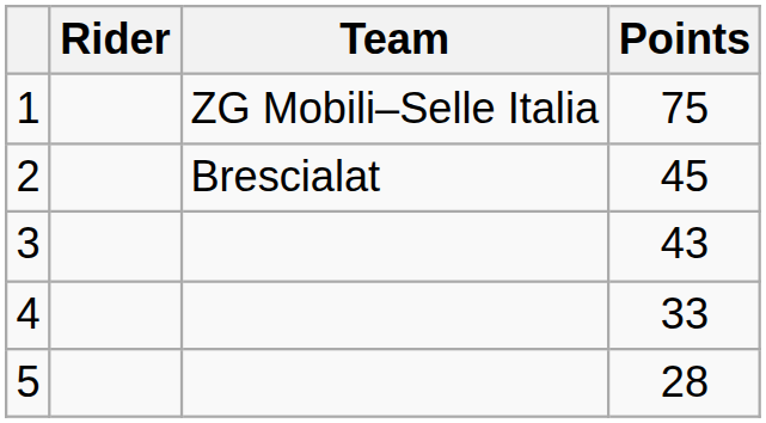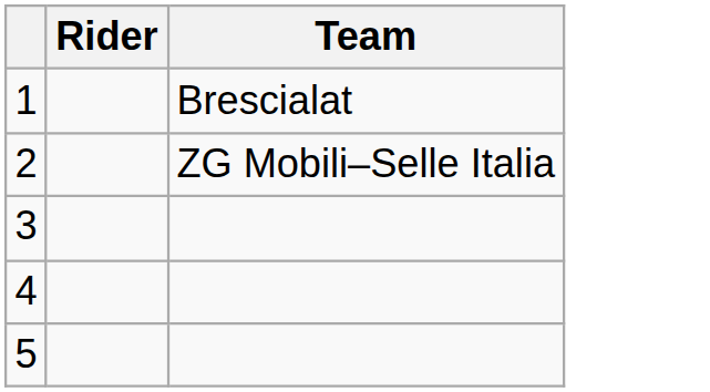- column: Points | 75 | 45 | 43 | 33 | 28
1 | Team: ZG Mobili–Selle Italia -> Brescialat
2 | Team: Brescialat -> ZG Mobili–Selle Italia
